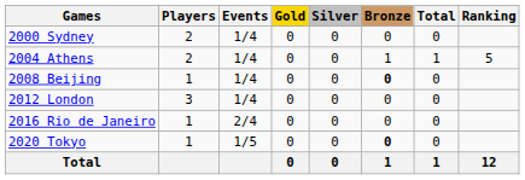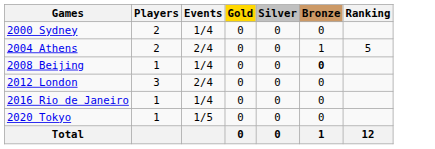- column: Total | 0 | 1 | 0 | 0 | 0 | 0 | 1
2004 Athens | Events: 1/4 -> 2/4
2012 London | Events: 1/4 -> 2/4
2016 Rio de Janeiro | Events: 2/4 -> 1/4
2020 Tokyo | Bronze: bold -> normal
